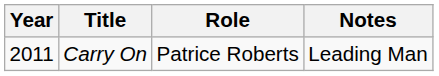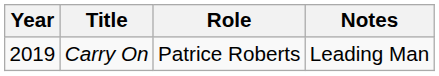Carry On | Year: 2011 -> 2019
